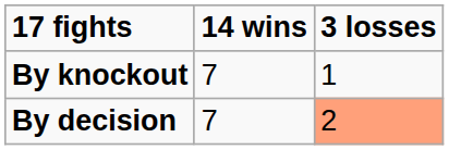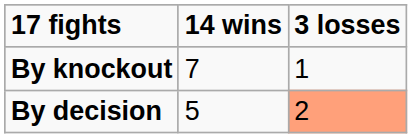By decision | 14 wins: 7 -> 5
